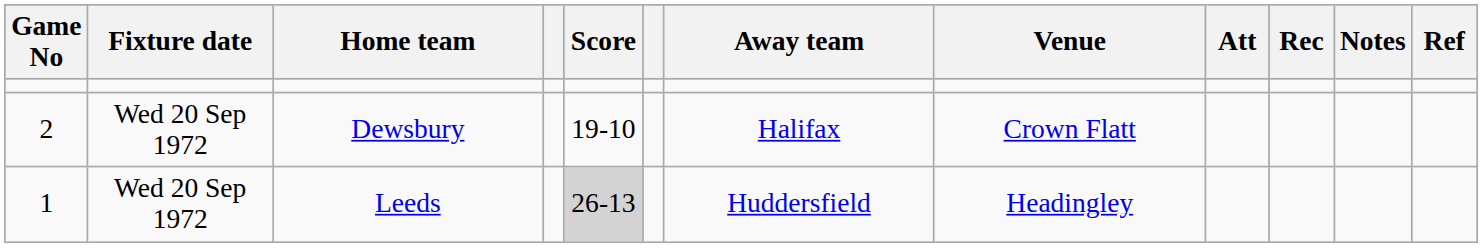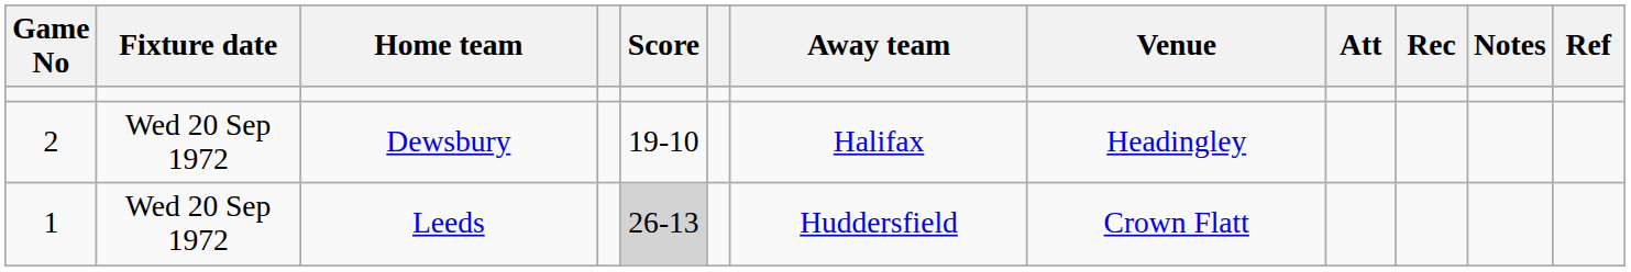Dewsbury | Venue: Crown Flatt -> Headingley
Leeds | Venue: Headingley -> Crown Flatt
